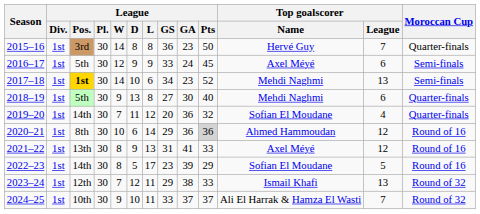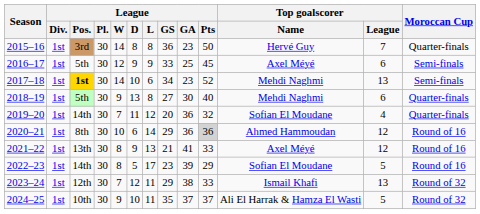2016–17 | League / GA: 24 -> 25
2021–22 | League / GS: 31 -> 21
2024–25 | League / GS: 33 -> 35
2024–25 | Top goalscorer / League: 7 -> 5
